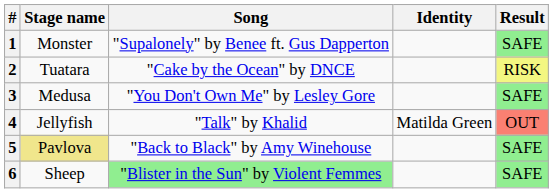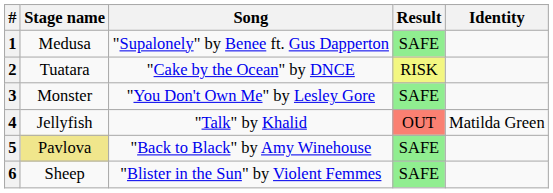columns swapped: Identity <-> Result
1 | Stage name: Monster -> Medusa
3 | Stage name: Medusa -> Monster
6 | Song: lightgreen background -> no background
